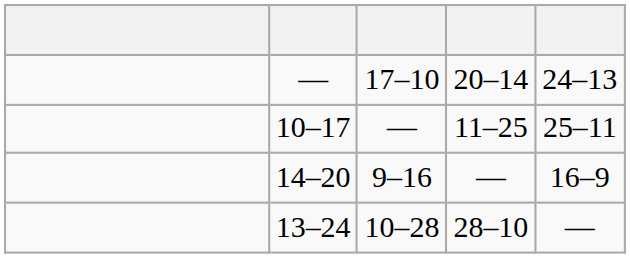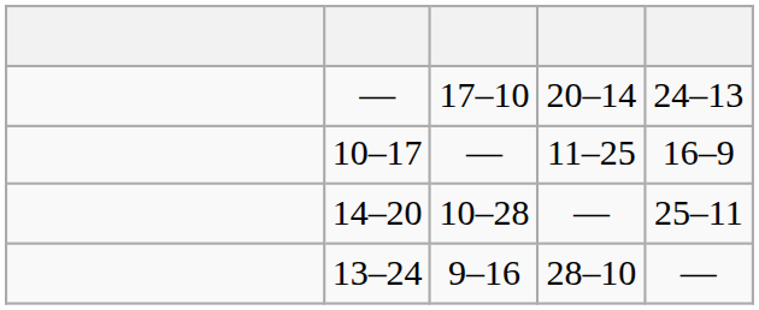10–17 | column 5: 25–11 -> 16–9
14–20 | column 3: 9–16 -> 10–28
14–20 | column 5: 16–9 -> 25–11
13–24 | column 3: 10–28 -> 9–16
